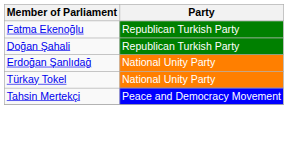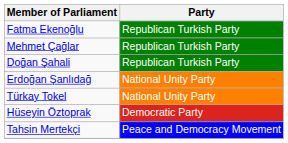+ row: Mehmet Çağlar | Republican Turkish Party
+ row: Hüseyin Öztoprak | Democratic Party
